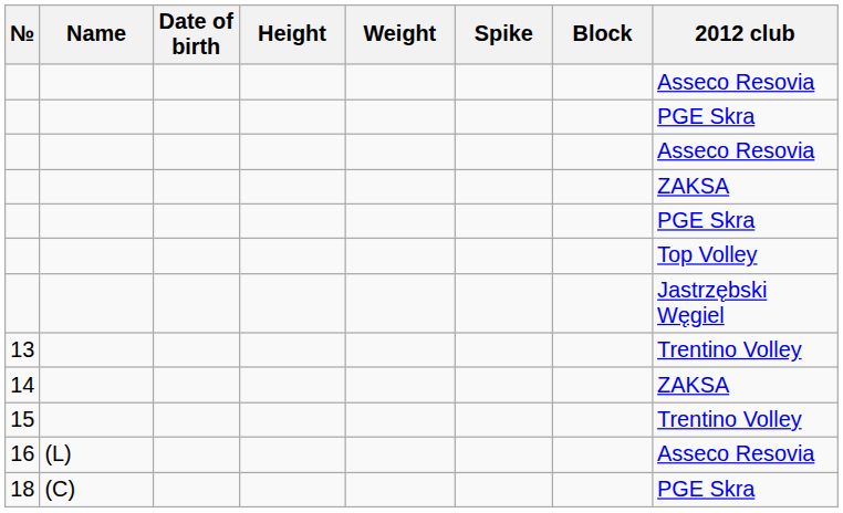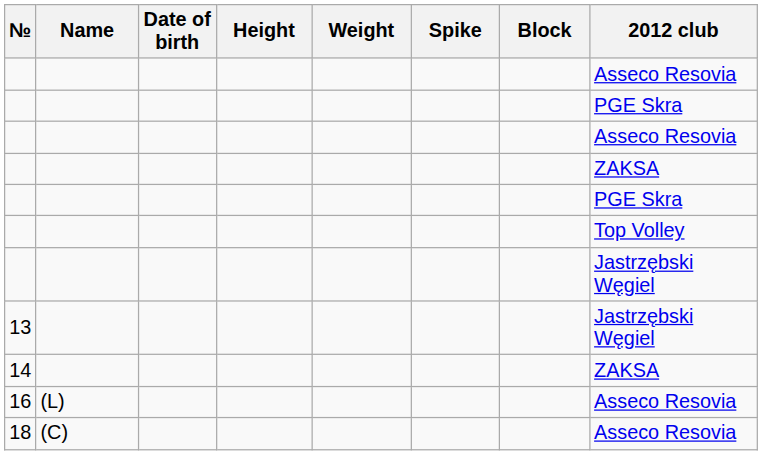13 | 2012 club: Trentino Volley -> Jastrzębski Węgiel
- row: 15 | Trentino Volley
18 | 2012 club: PGE Skra -> Asseco Resovia
